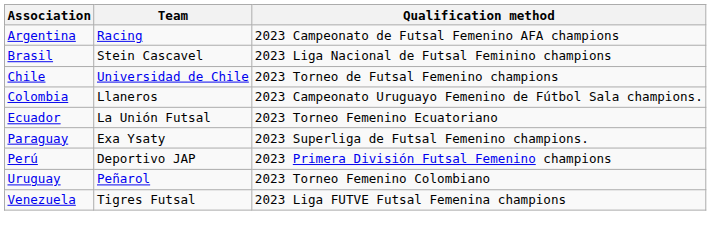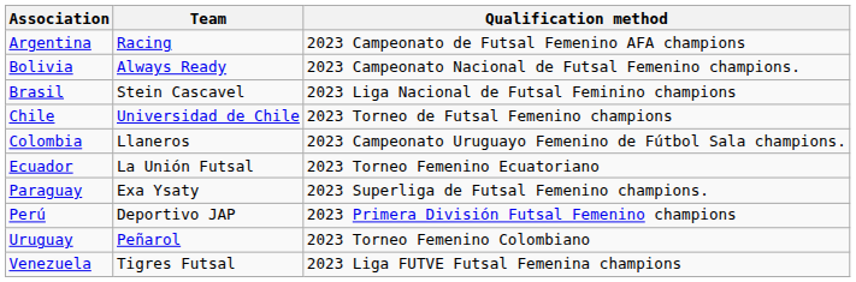+ row: Bolivia | Always Ready | 2023 Campeonato Nacional de Futsal Femenino champions.
